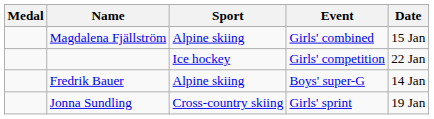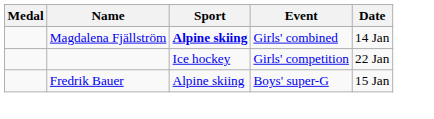Magdalena Fjällström | Sport: normal -> bold
Magdalena Fjällström | Date: 15 Jan -> 14 Jan
Fredrik Bauer | Date: 14 Jan -> 15 Jan
- row: Jonna Sundling | Cross-country skiing | Girls' sprint | 19 Jan
